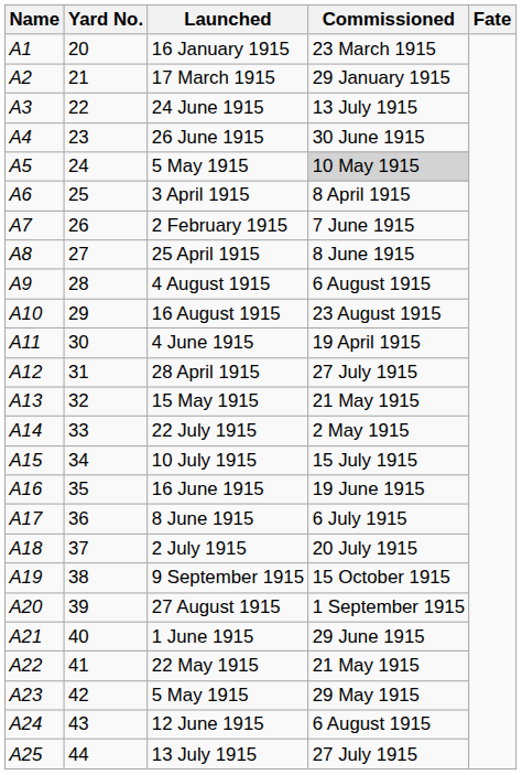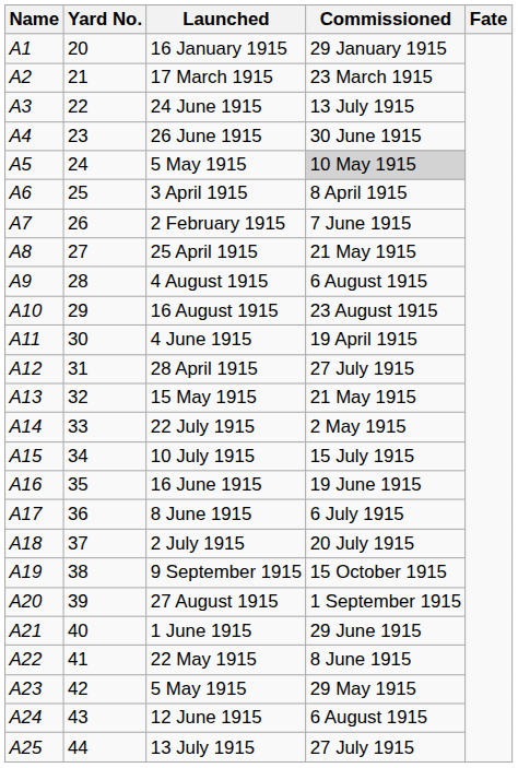16 January 1915 | Commissioned: 23 March 1915 -> 29 January 1915
17 March 1915 | Commissioned: 29 January 1915 -> 23 March 1915
25 April 1915 | Commissioned: 8 June 1915 -> 21 May 1915
22 May 1915 | Commissioned: 21 May 1915 -> 8 June 1915
